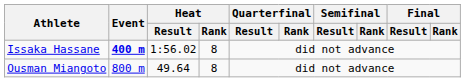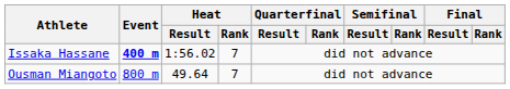Issaka Hassane | Heat / Rank: 8 -> 7
Ousman Miangoto | Heat / Rank: 8 -> 7
